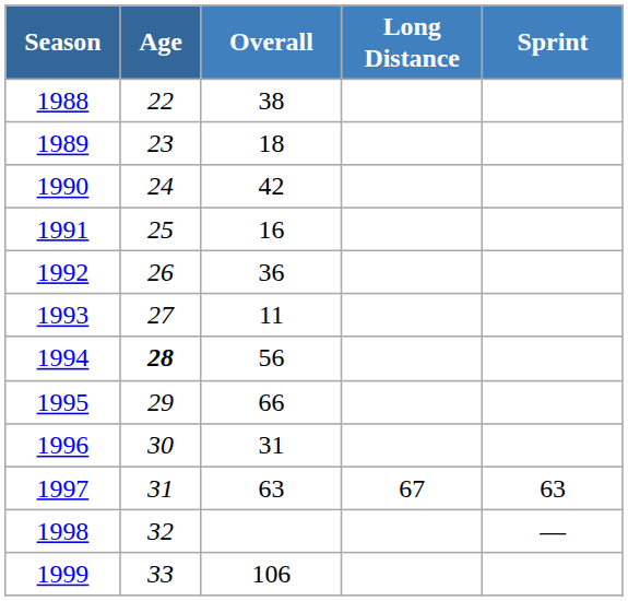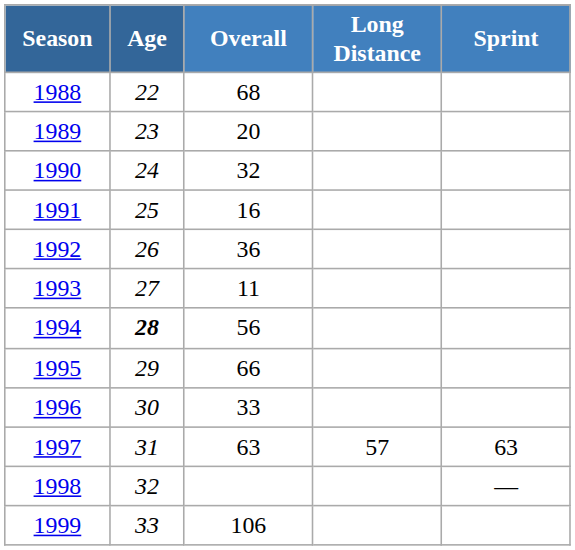1988 | Overall: 38 -> 68
1989 | Overall: 18 -> 20
1990 | Overall: 42 -> 32
1996 | Overall: 31 -> 33
1997 | Long Distance: 67 -> 57
